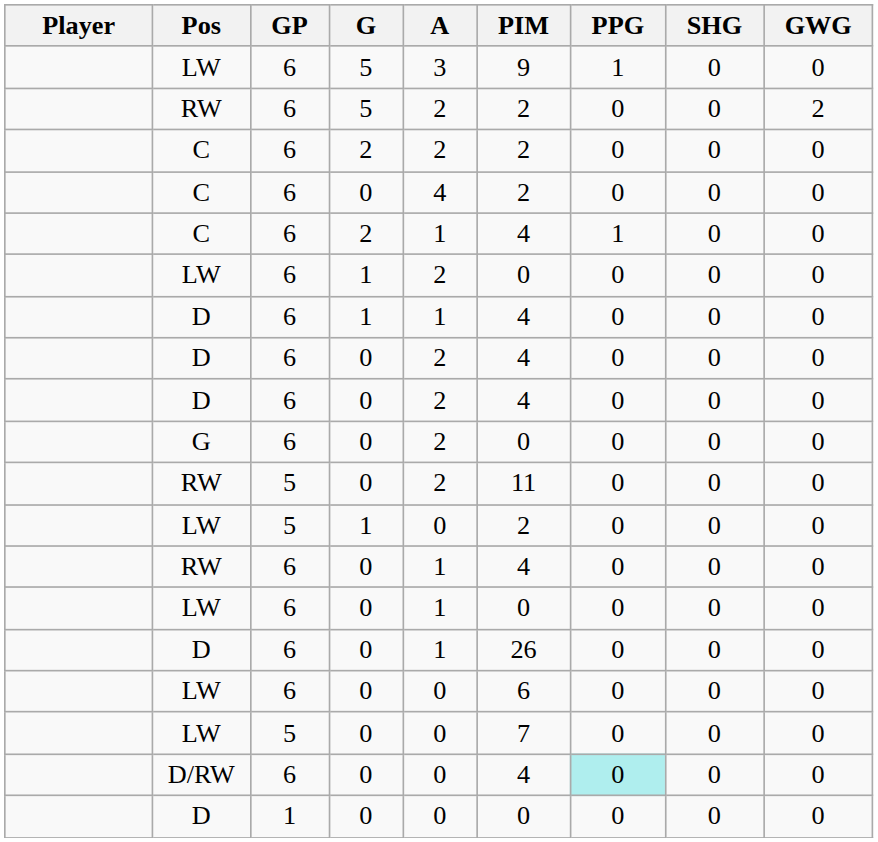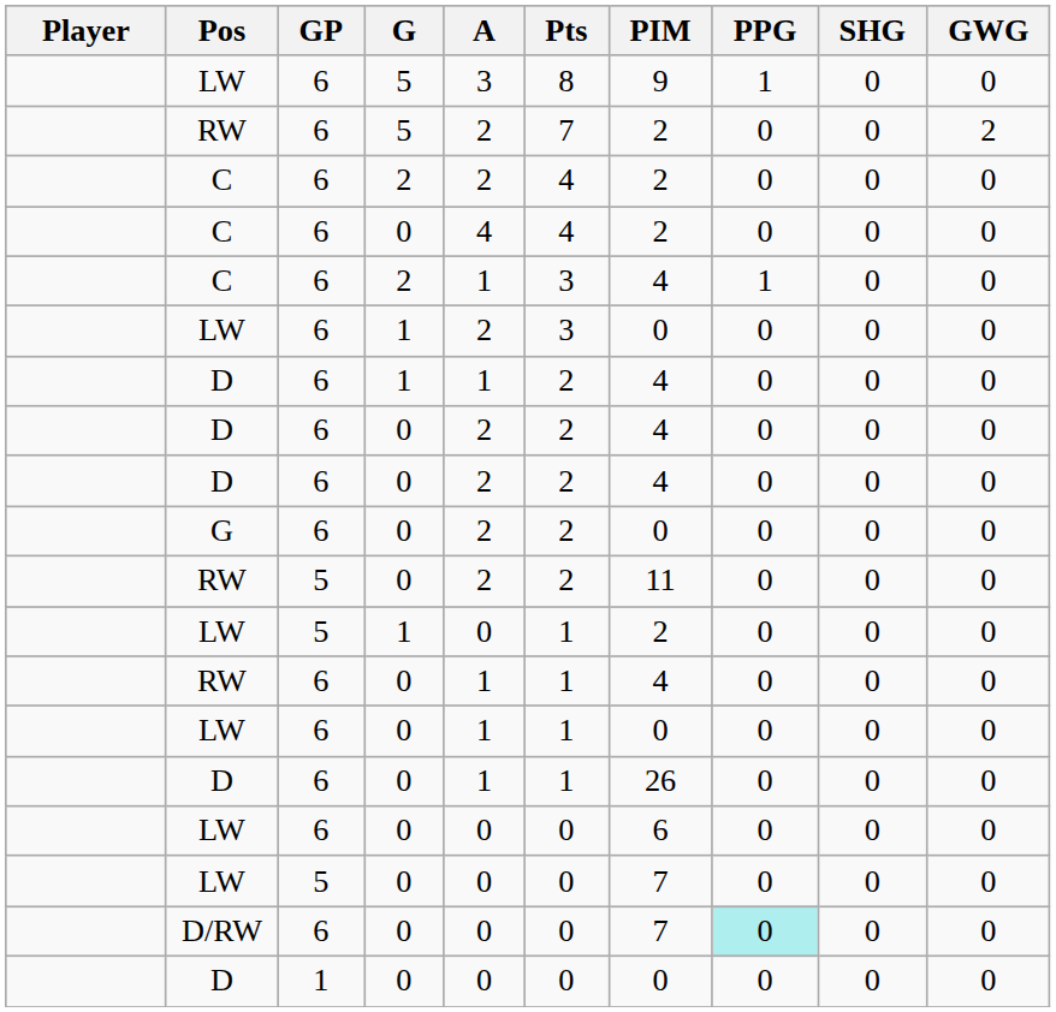+ column: Pts | 8 | 7 | 4 | 4 | 3 | 3 | 2 | 2 | 2 | 2 | 2 | 1 | 1 | 1 | 1 | 0 | 0 | 0 | 0
D/RW | PIM: 4 -> 7
